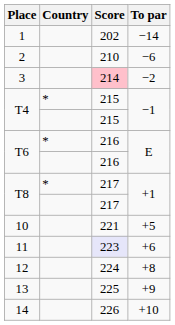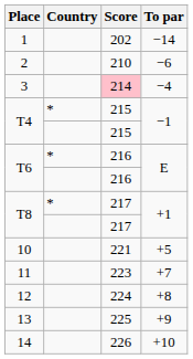3 | To par: −2 -> −4
11 | Score: lavender background -> no background
11 | To par: +6 -> +7
